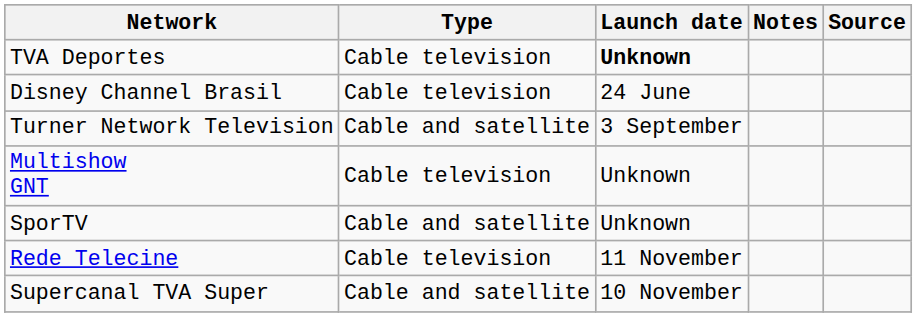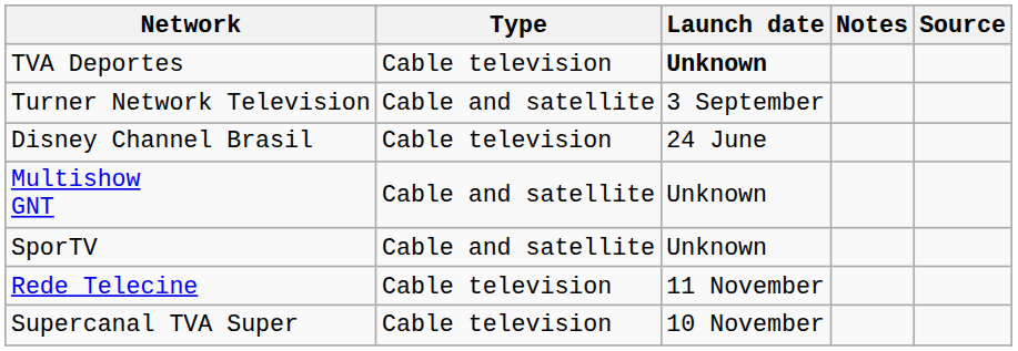rows swapped: Disney Channel Brasil <-> Turner Network Television
Multishow GNT | Type: Cable television -> Cable and satellite
Supercanal TVA Super | Type: Cable and satellite -> Cable television
